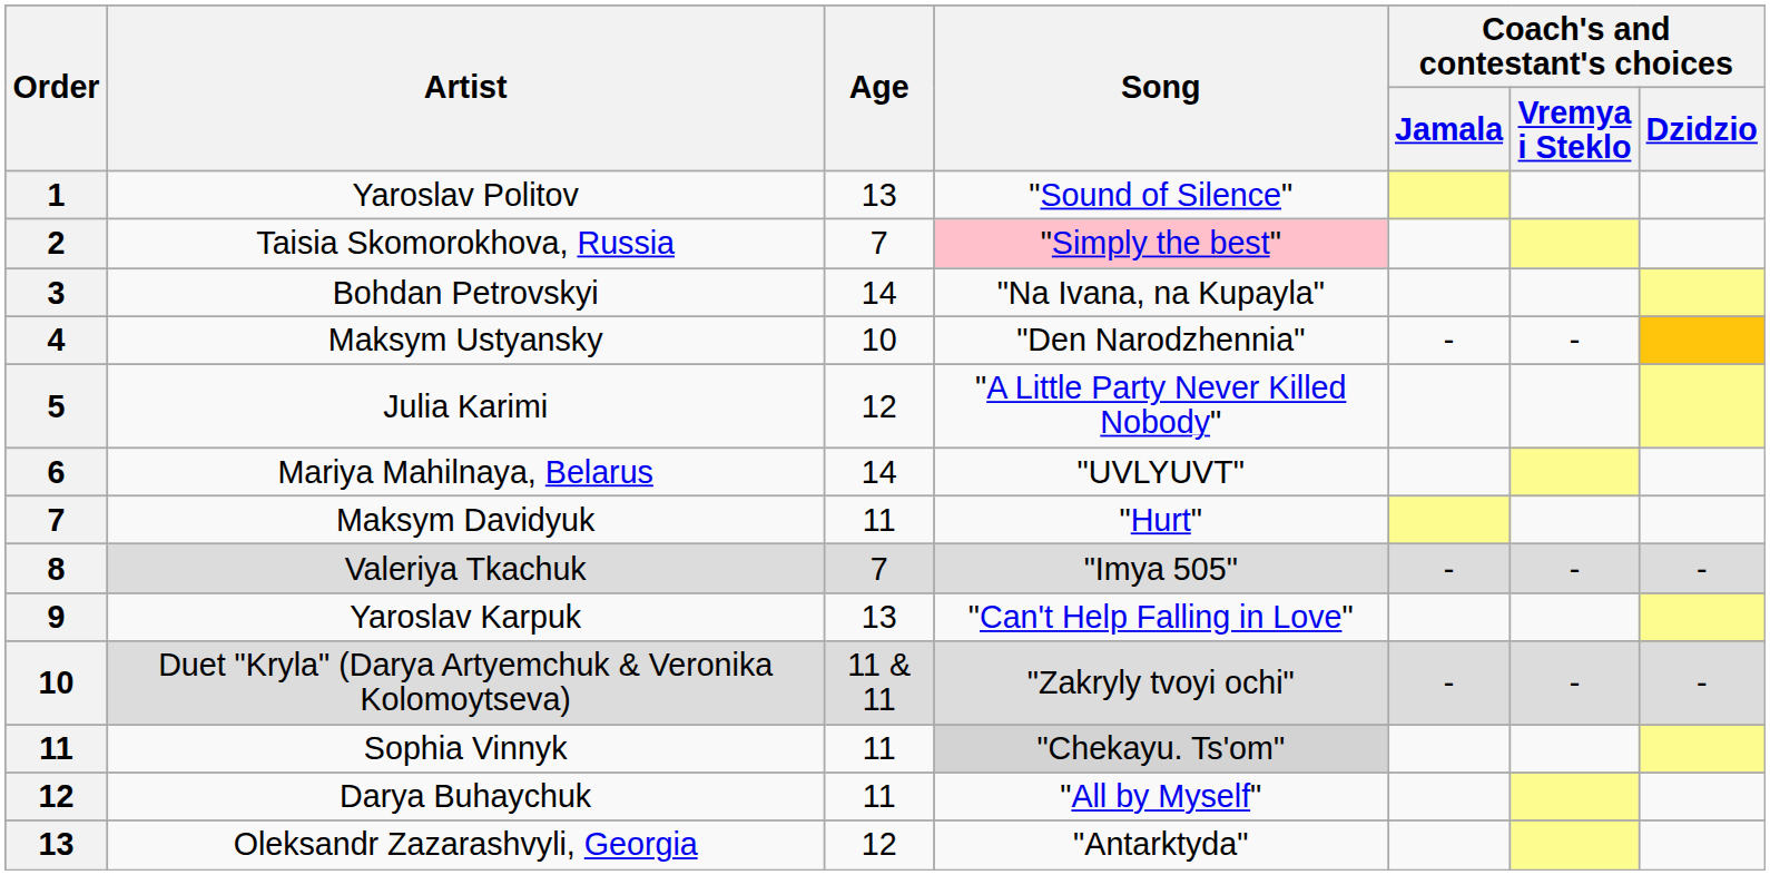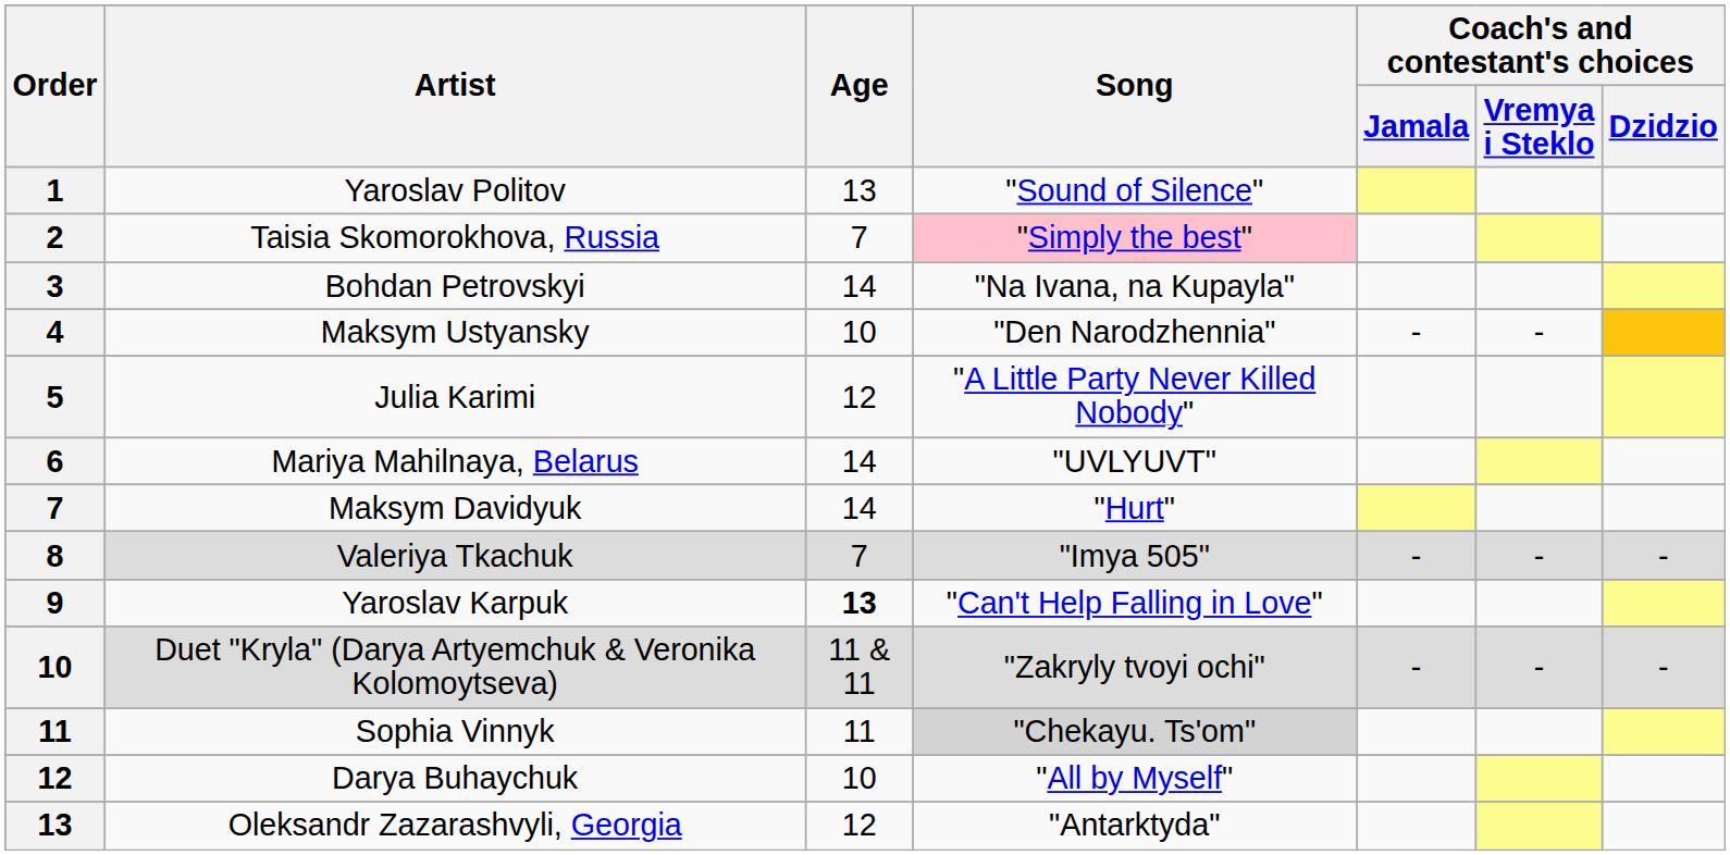Maksym Davidyuk | Age: 11 -> 14
Yaroslav Karpuk | Age: normal -> bold
Darya Buhaychuk | Age: 11 -> 10
